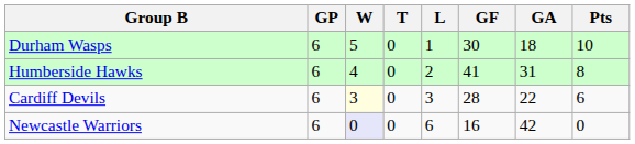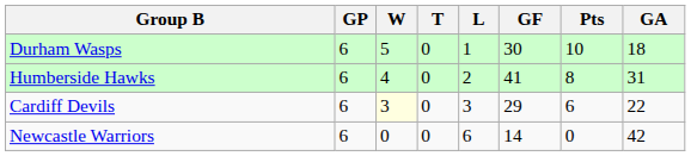columns swapped: GA <-> Pts
Cardiff Devils | GF: 28 -> 29
Newcastle Warriors | W: lavender background -> no background
Newcastle Warriors | GF: 16 -> 14
